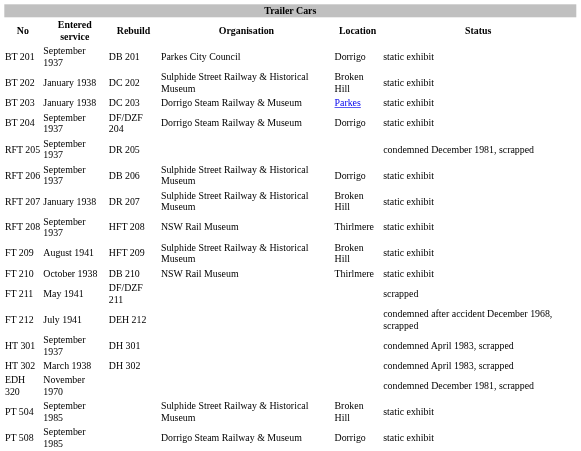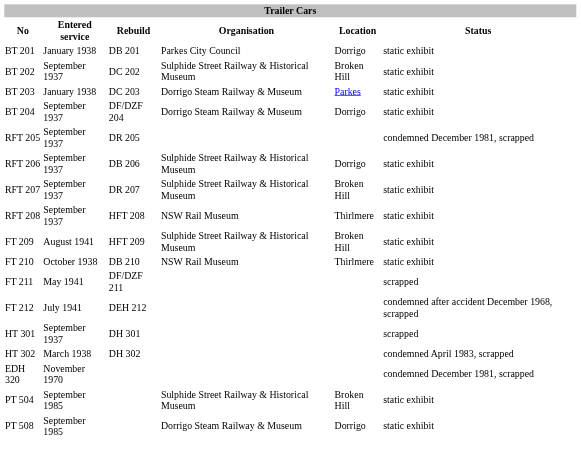BT 201 | Entered service: September 1937 -> January 1938
BT 202 | Entered service: January 1938 -> September 1937
RFT 207 | Entered service: January 1938 -> September 1937
HT 301 | Status: condemned April 1983, scrapped -> scrapped
